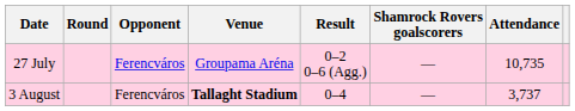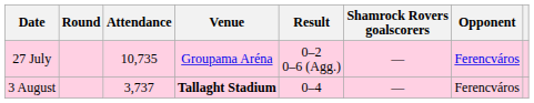columns swapped: Opponent <-> Attendance
